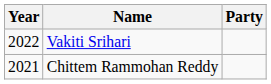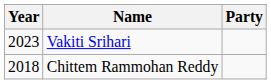Vakiti Srihari | Year: 2022 -> 2023
Chittem Rammohan Reddy | Year: 2021 -> 2018
